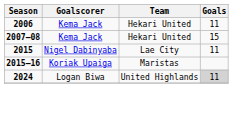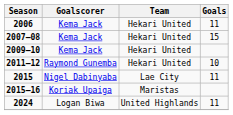+ row: 2009–10 | Kema Jack | Hekari United
+ row: 2011–12 | Raymond Gunemba | Hekari United | 10
2024 | Goals: lightgrey background -> no background
